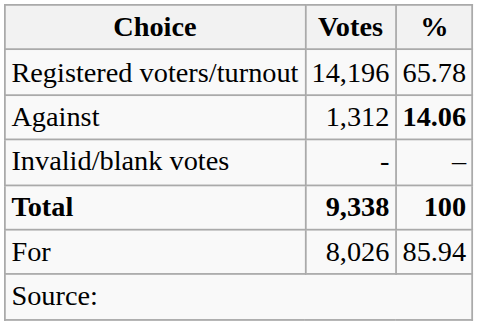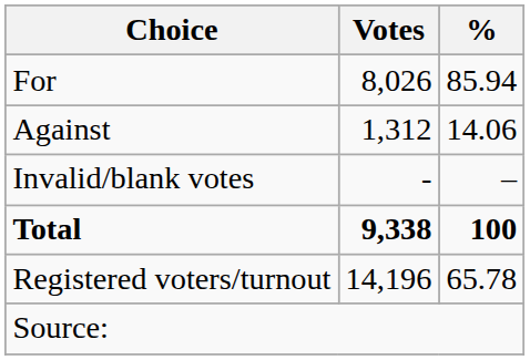rows swapped: For <-> Registered voters/turnout
Against | %: bold -> normal
